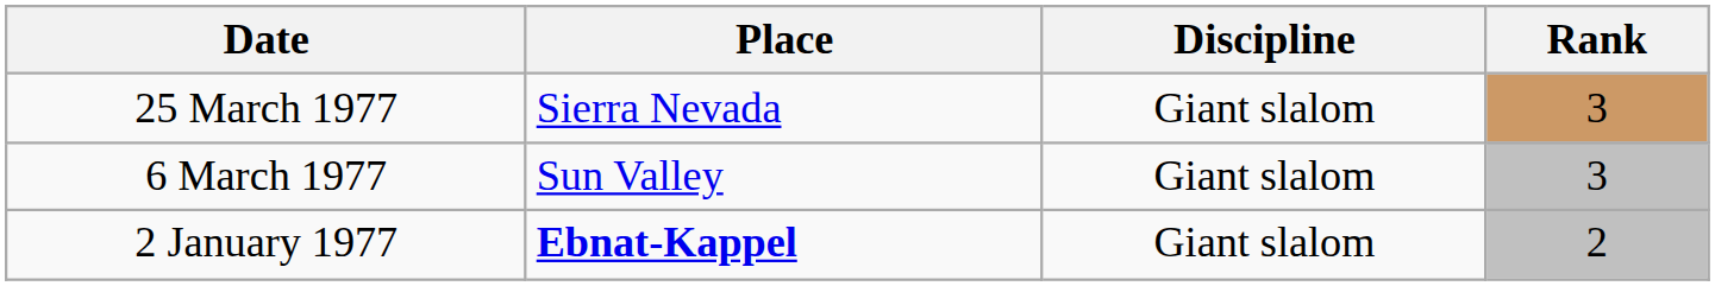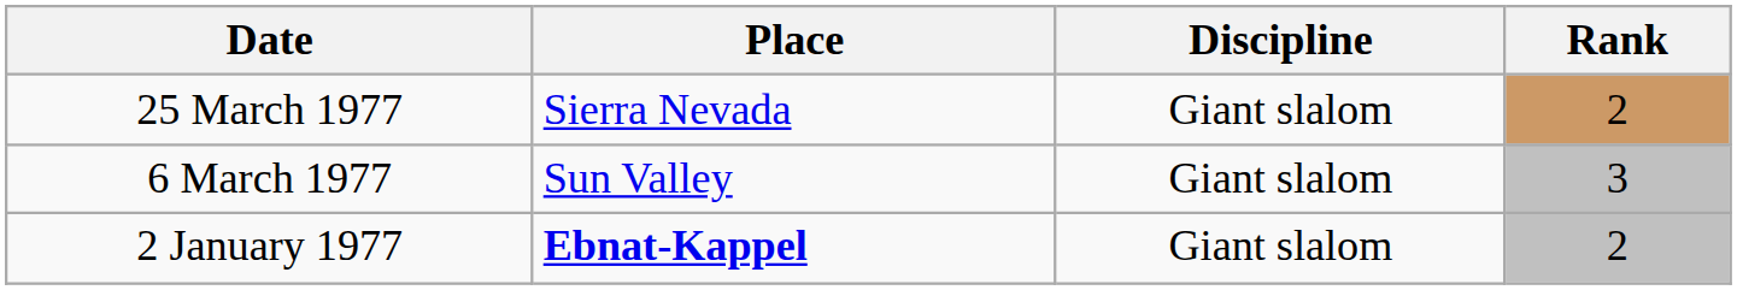25 March 1977 | Rank: 3 -> 2
